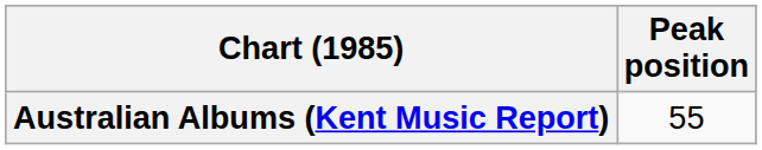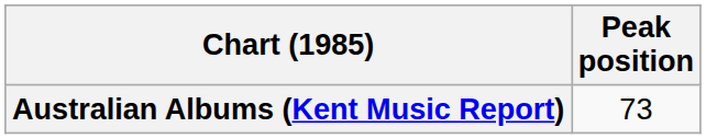Australian Albums (Kent Music Report) | Peak position: 55 -> 73
